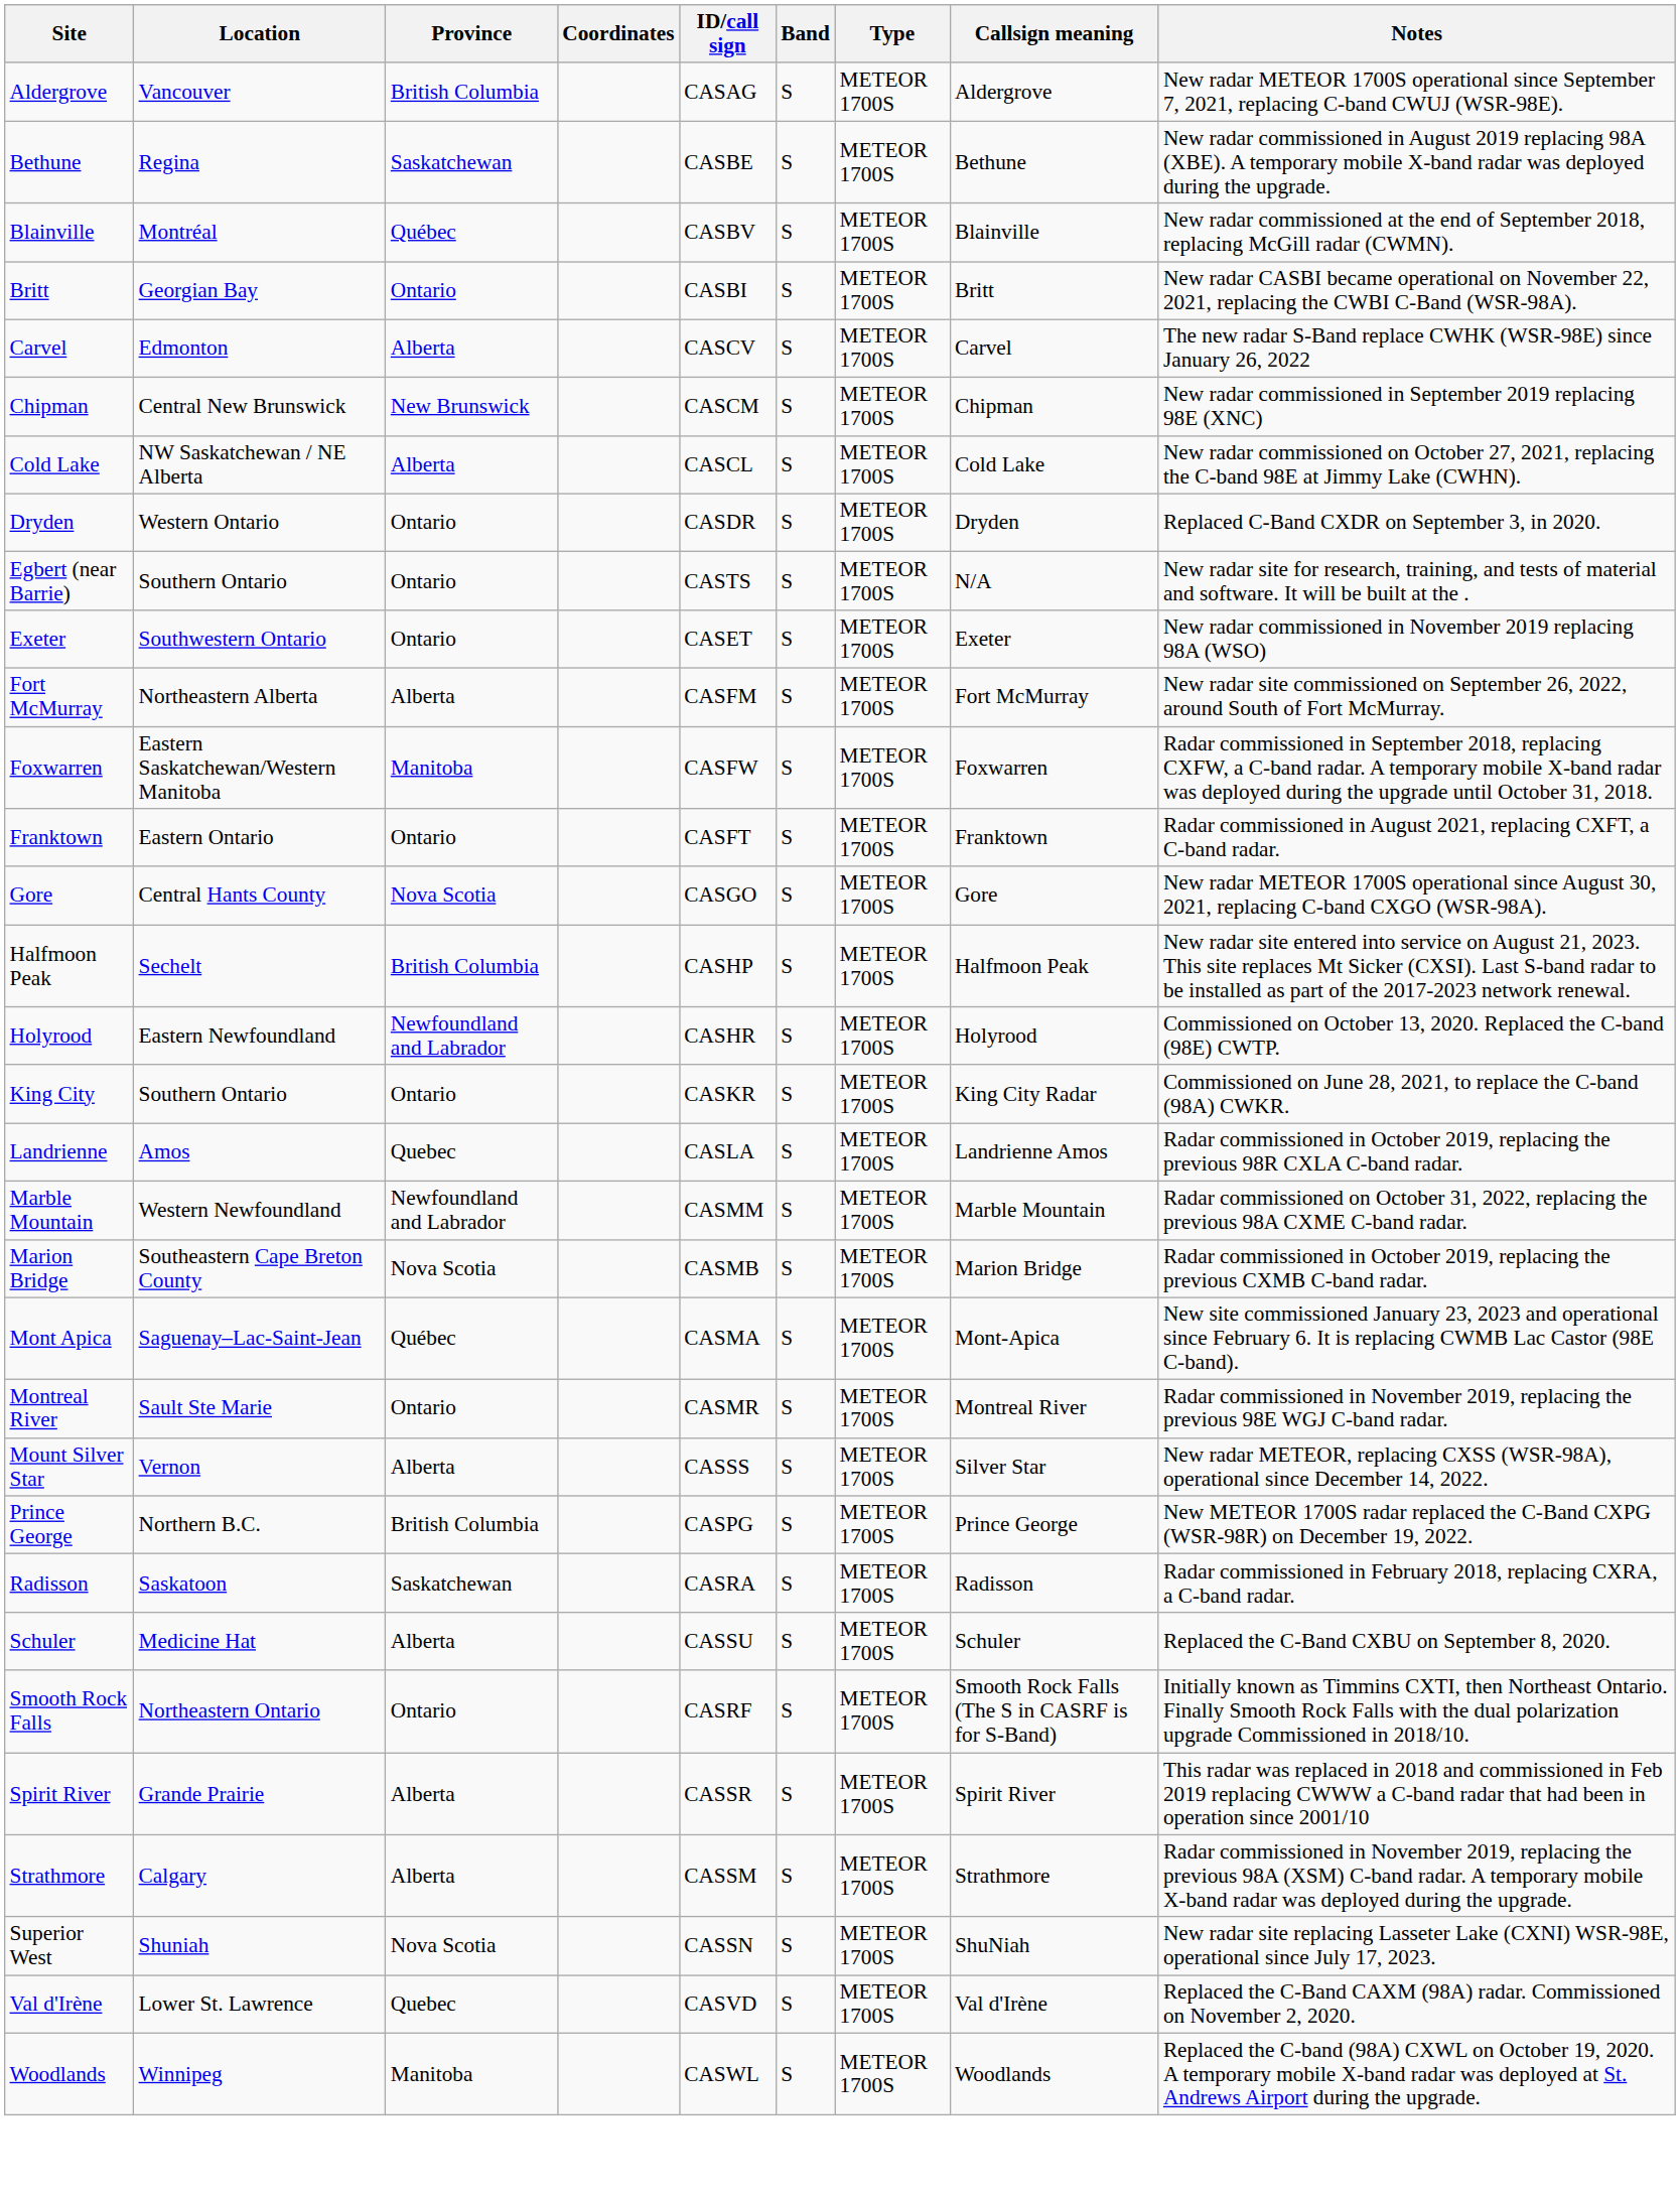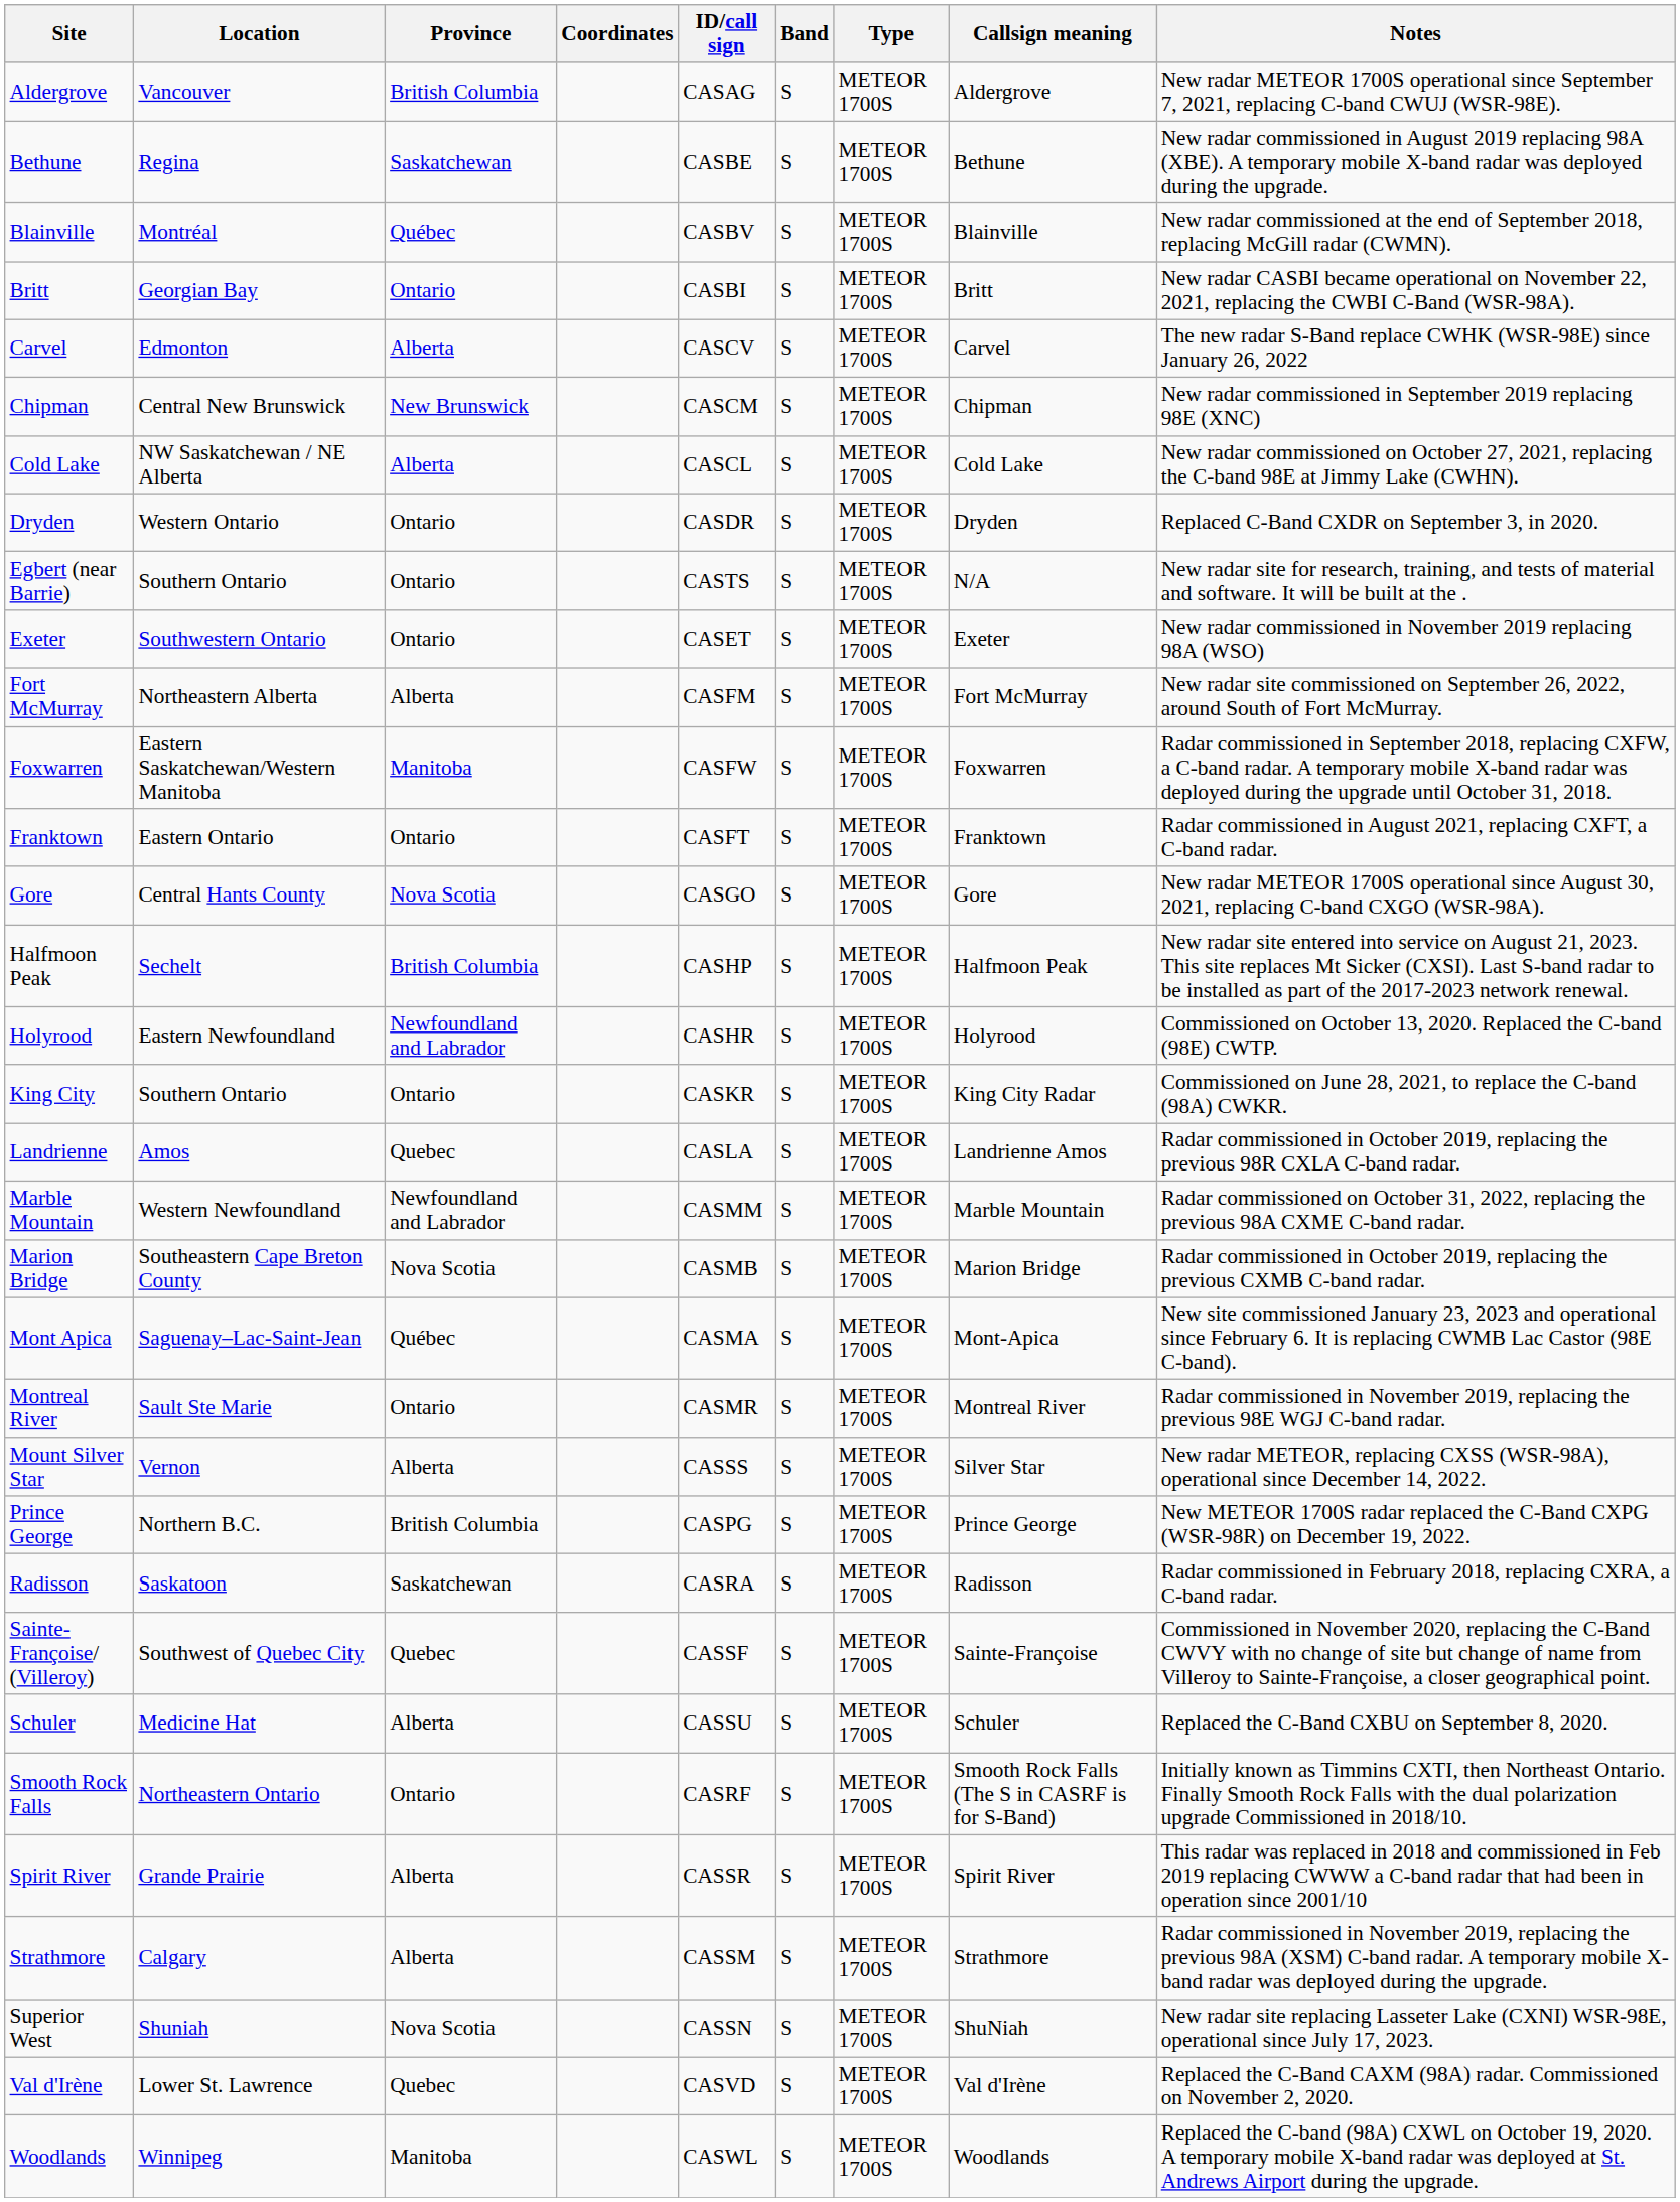+ row: Sainte-Françoise/ (Villeroy) | Southwest of Quebec City | Quebec | CASSF | S | METEOR 1700S | Sainte-Françoise | Commissioned in November 2020, replacing the C-Band CWVY with no change of site but change of name from Villeroy to Sainte-Françoise, a closer geographical point.
